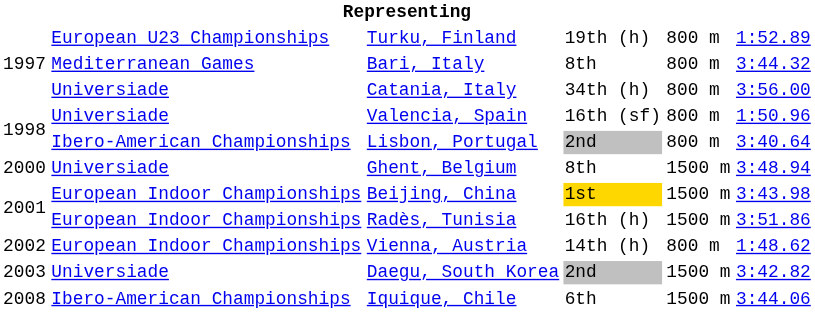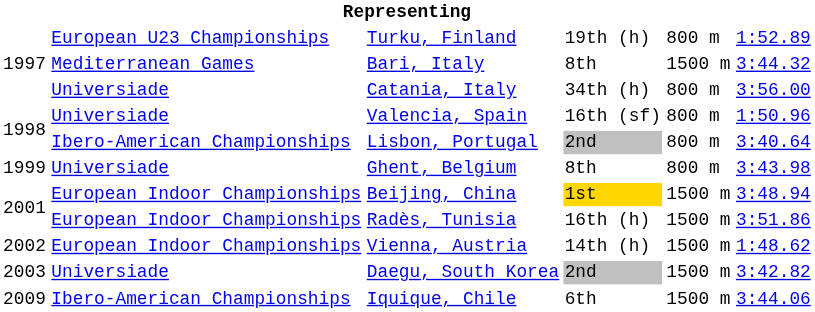Bari, Italy | column 5: 800 m -> 1500 m
Ghent, Belgium | column 1: 2000 -> 1999
Ghent, Belgium | column 5: 1500 m -> 800 m
Ghent, Belgium | column 6: 3:48.94 -> 3:43.98
Beijing, China | column 6: 3:43.98 -> 3:48.94
Vienna, Austria | column 5: 800 m -> 1500 m
Iquique, Chile | column 1: 2008 -> 2009
